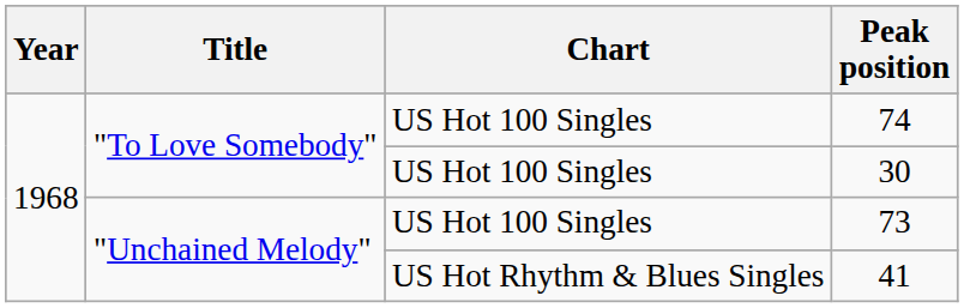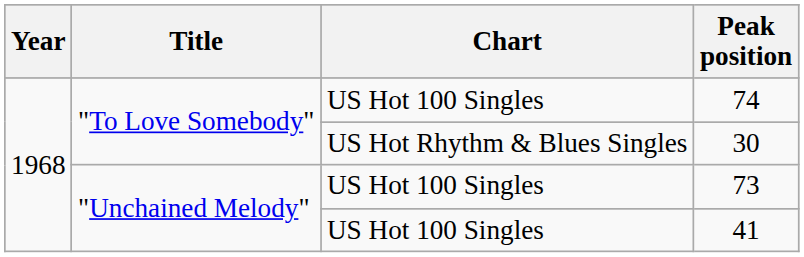30 | Chart: US Hot 100 Singles -> US Hot Rhythm & Blues Singles
41 | Chart: US Hot Rhythm & Blues Singles -> US Hot 100 Singles
